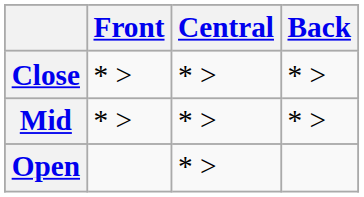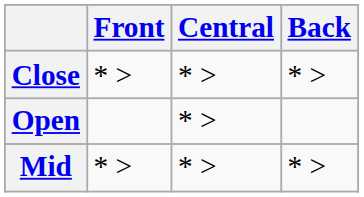rows swapped: Mid <-> Open
